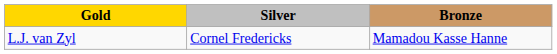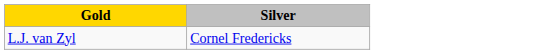- column: Bronze | Mamadou Kasse Hanne
